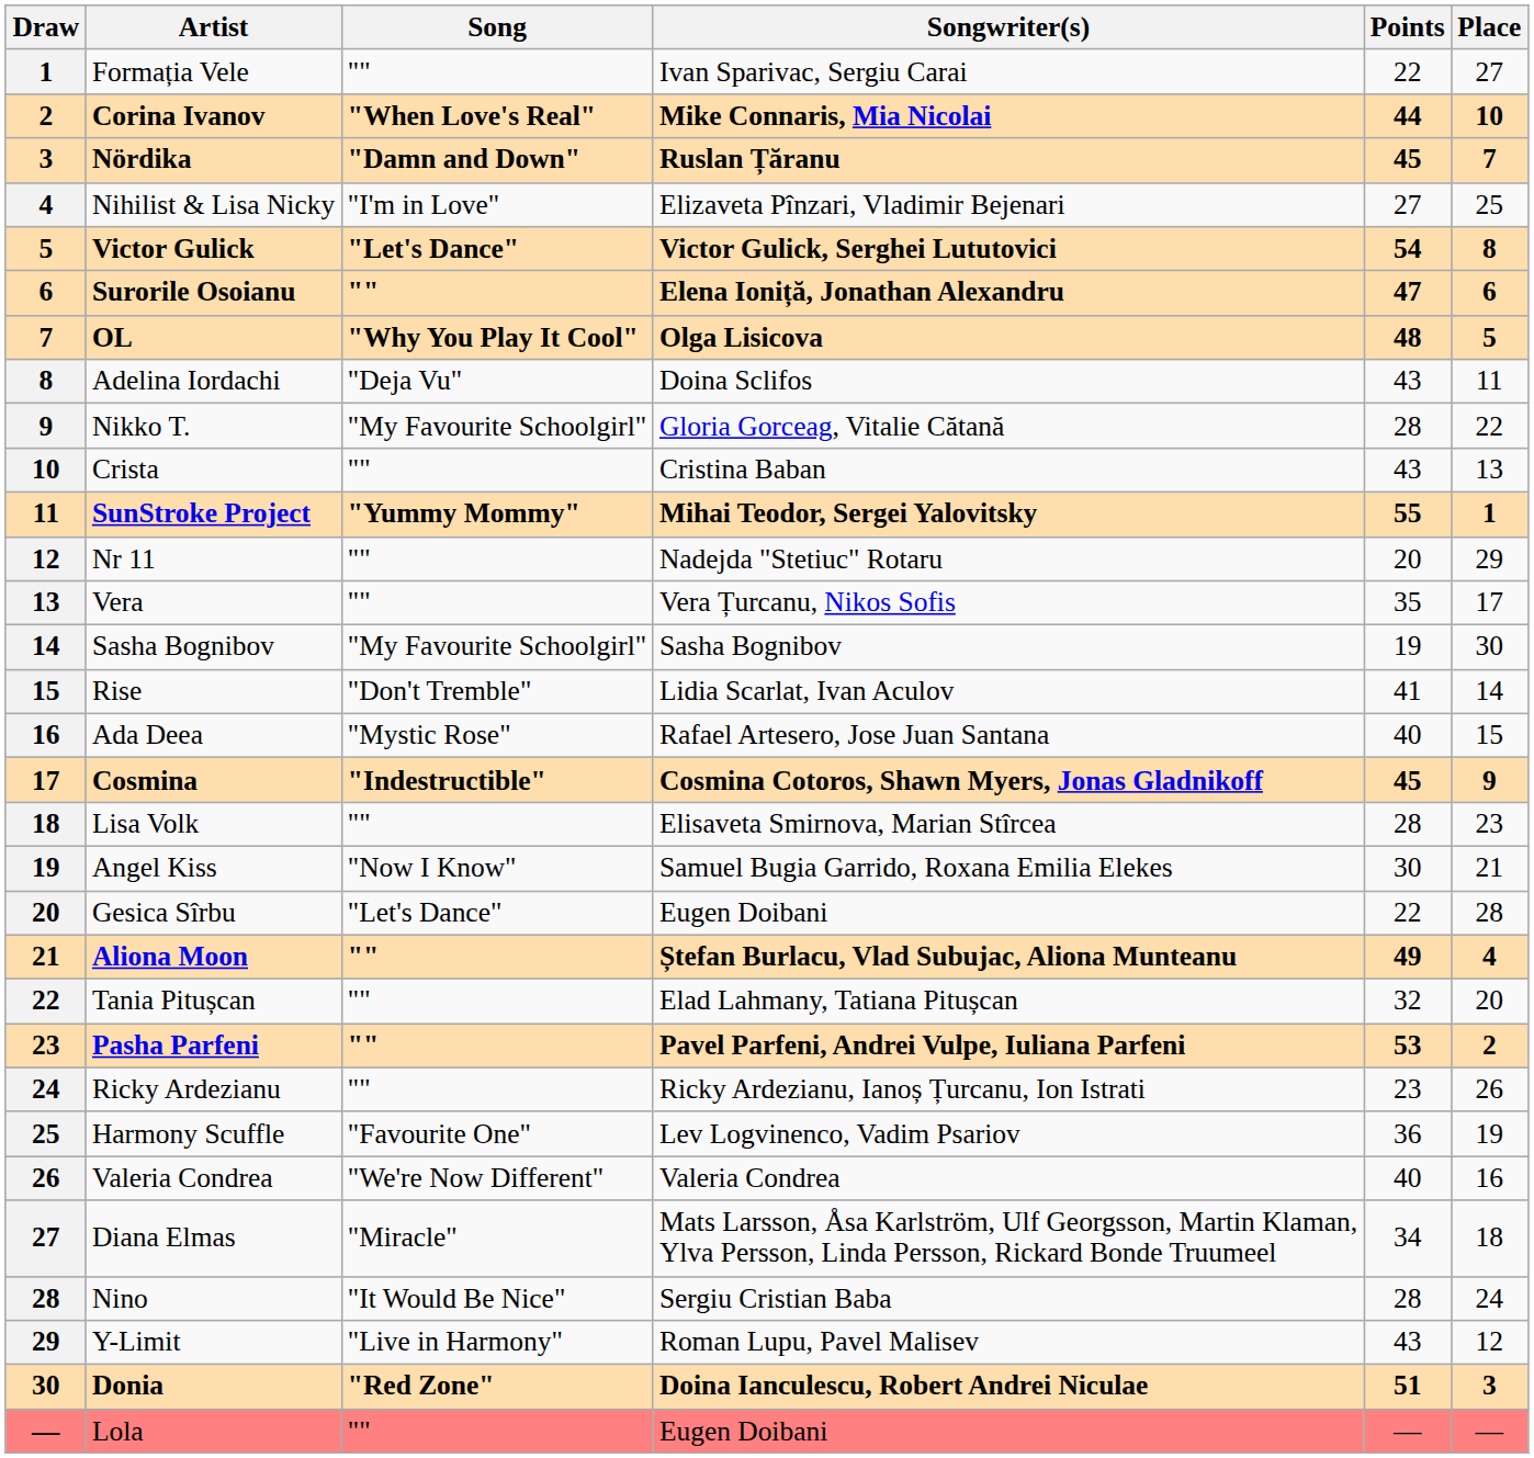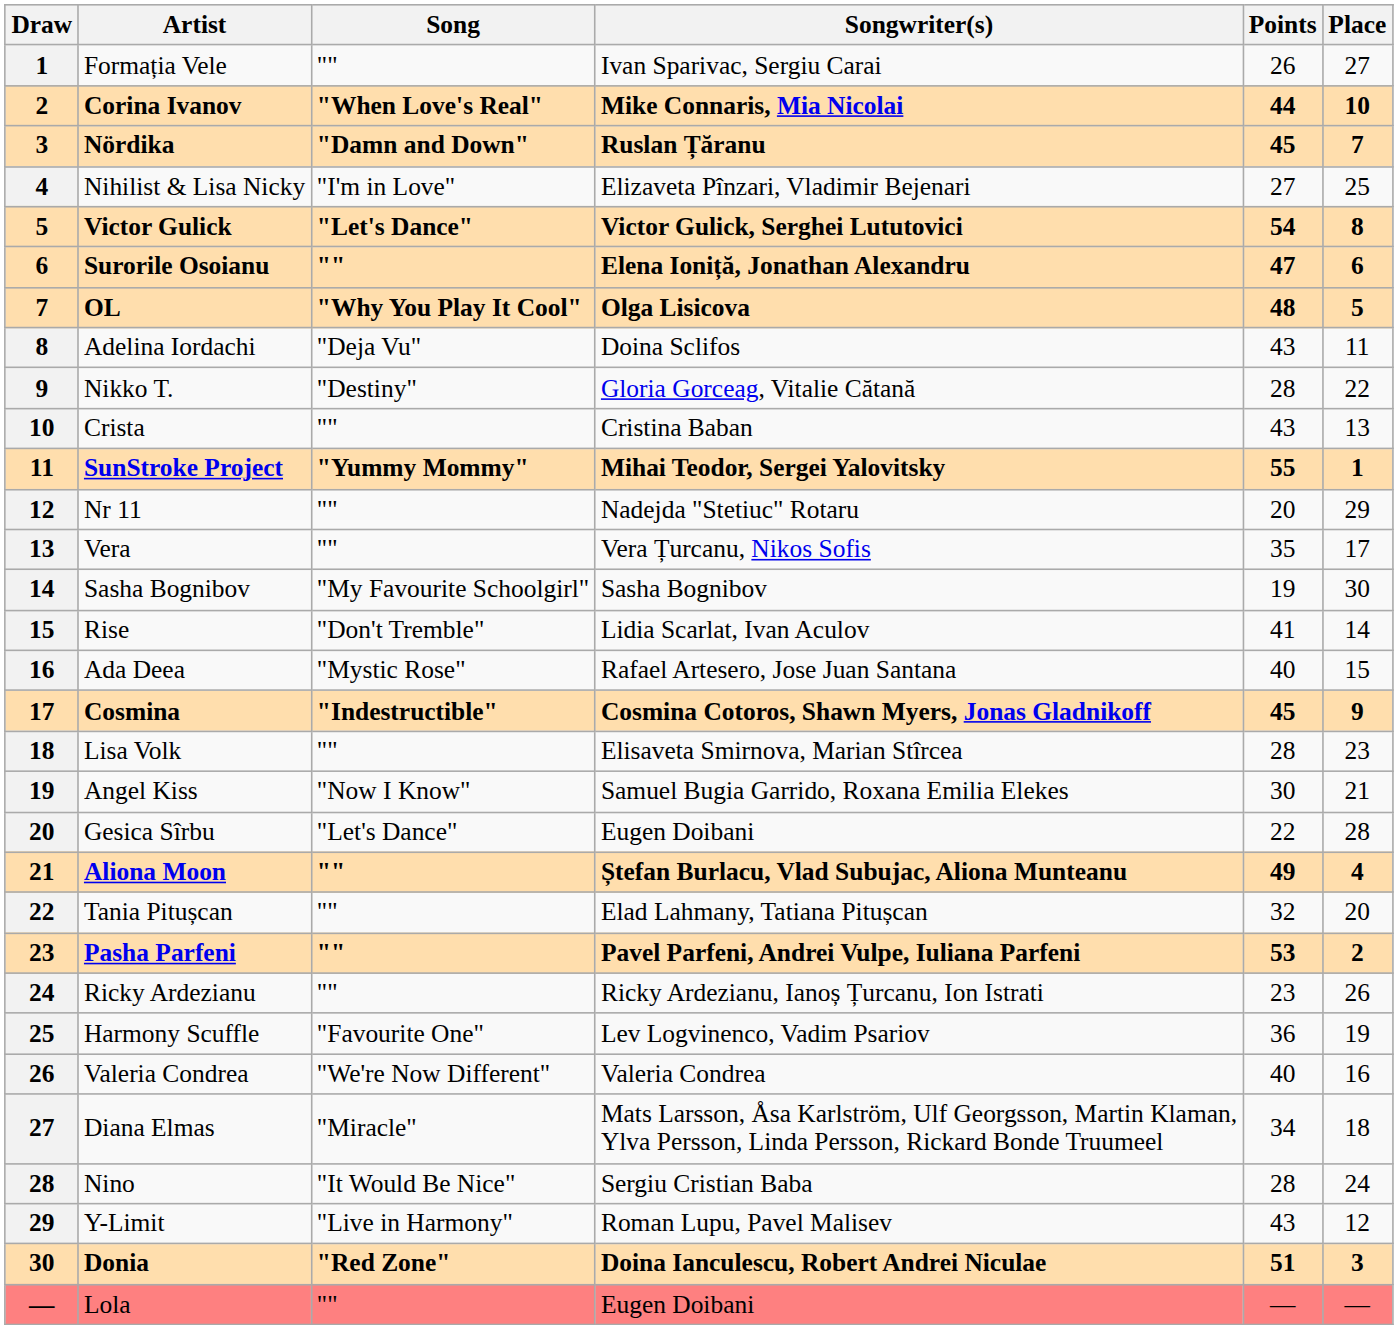Formația Vele | Points: 22 -> 26
Nikko T. | Song: "My Favourite Schoolgirl" -> "Destiny"
